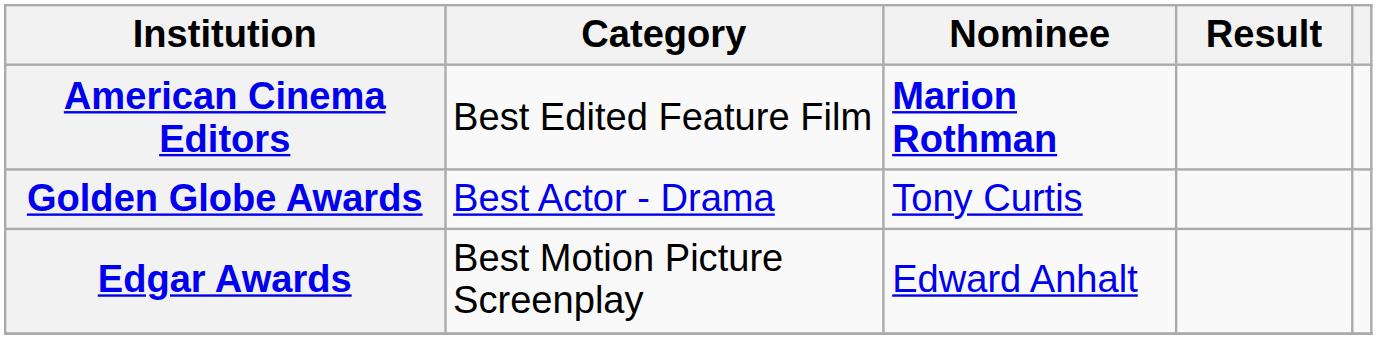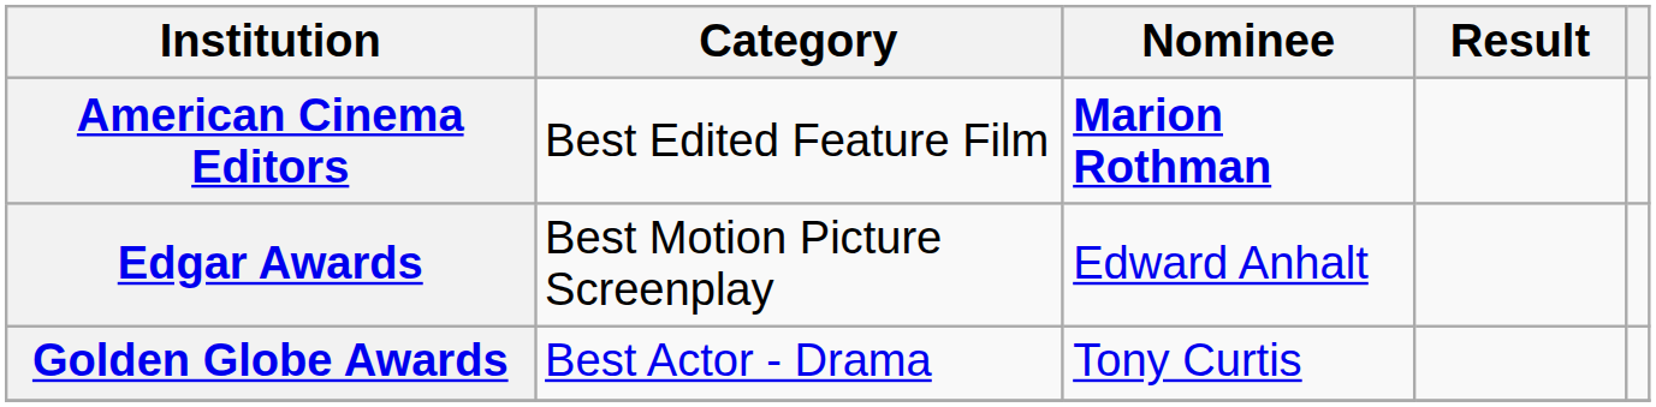rows swapped: Golden Globe Awards <-> Edgar Awards
